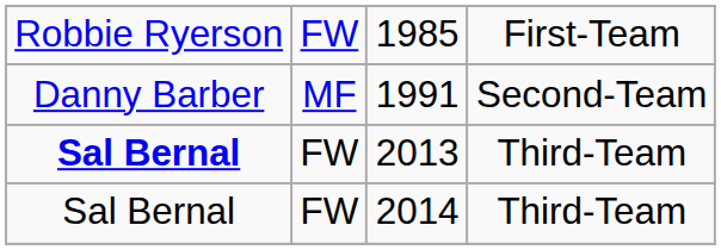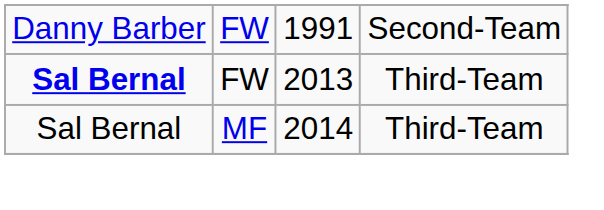- row: Robbie Ryerson | FW | 1985 | First-Team
1991 | column 2: MF -> FW
2014 | column 2: FW -> MF
